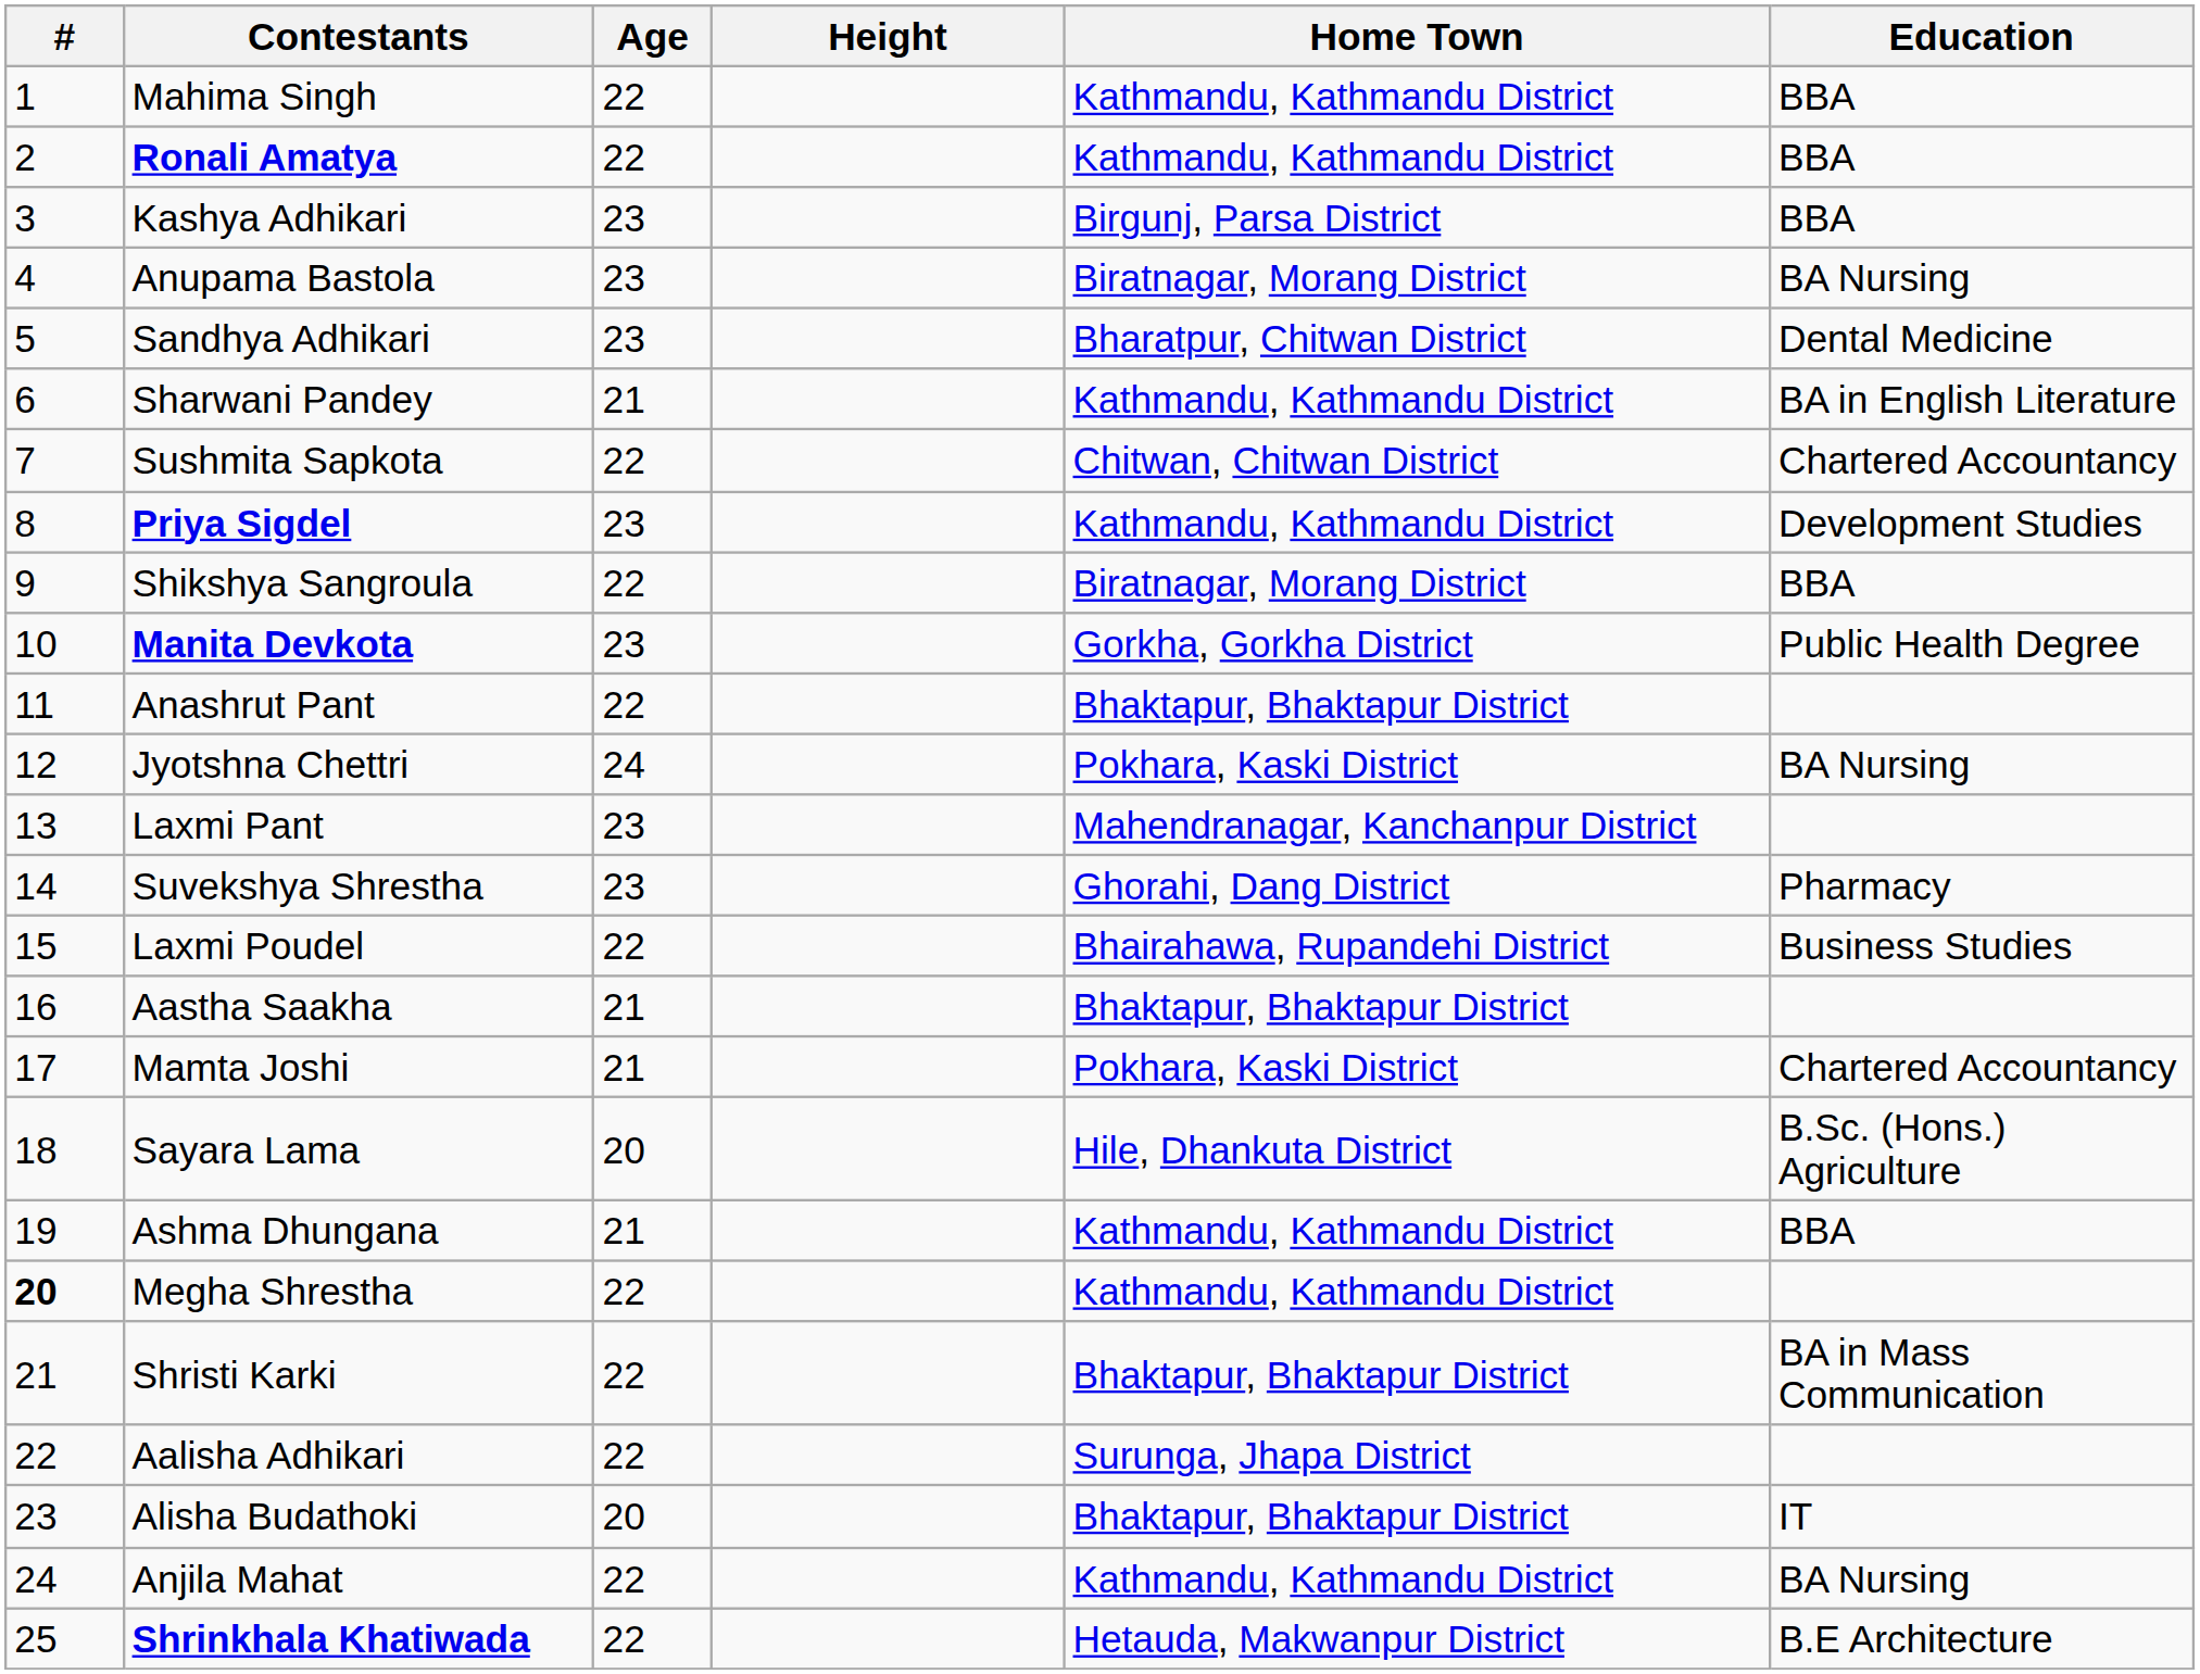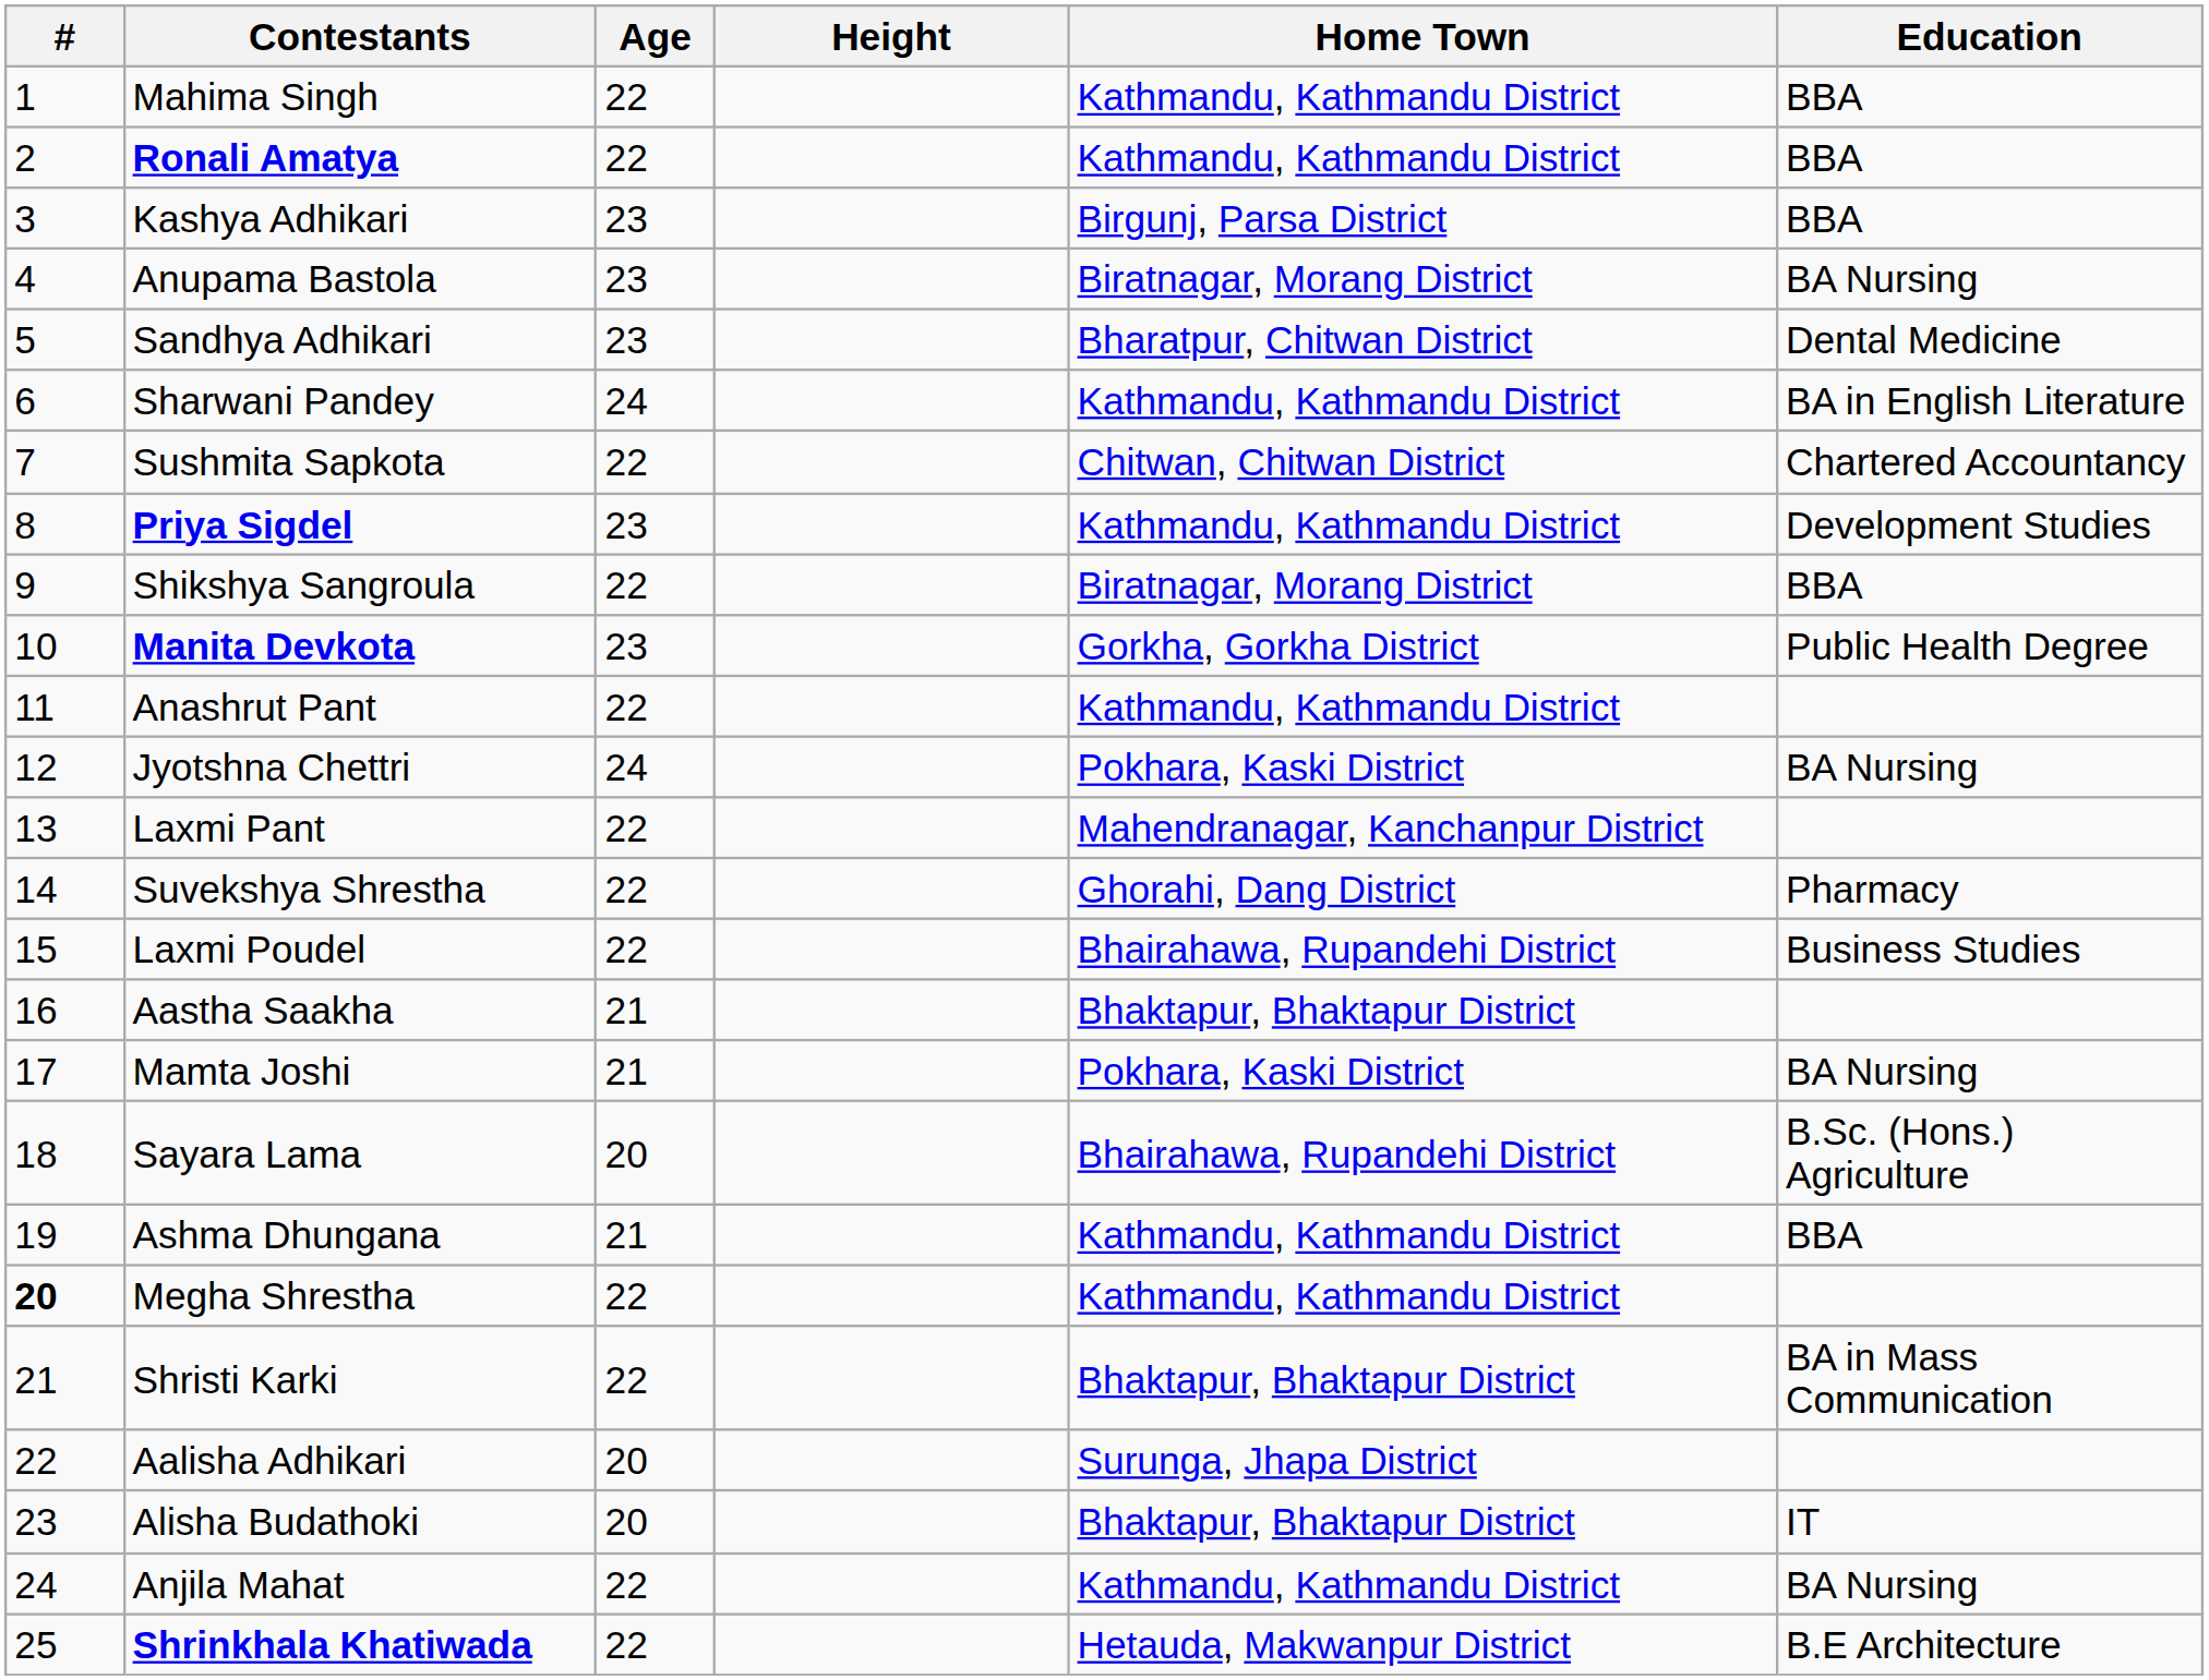Sharwani Pandey | Age: 21 -> 24
Anashrut Pant | Home Town: Bhaktapur, Bhaktapur District -> Kathmandu, Kathmandu District
Laxmi Pant | Age: 23 -> 22
Suvekshya Shrestha | Age: 23 -> 22
Mamta Joshi | Education: Chartered Accountancy -> BA Nursing
Sayara Lama | Home Town: Hile, Dhankuta District -> Bhairahawa, Rupandehi District
Aalisha Adhikari | Age: 22 -> 20
